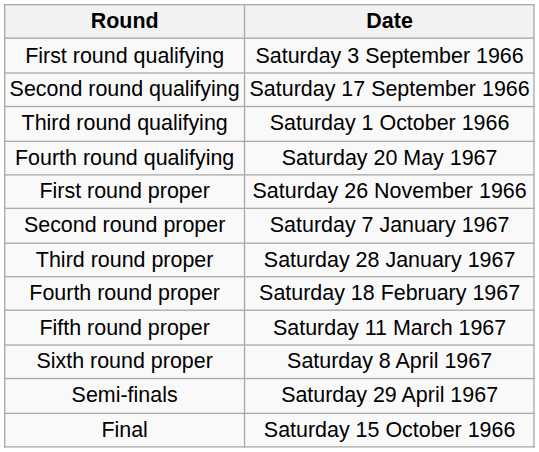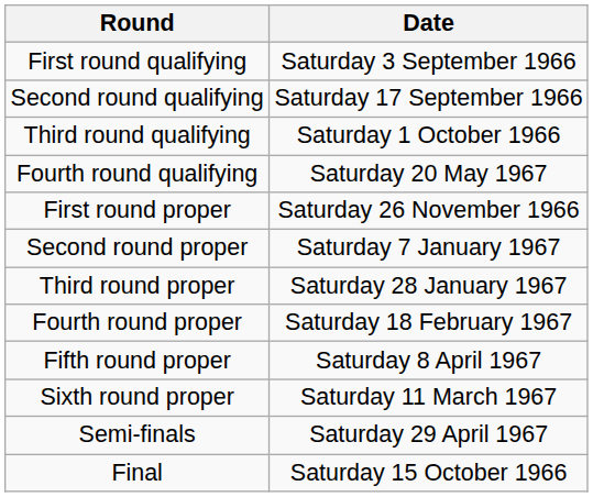Fifth round proper | Date: Saturday 11 March 1967 -> Saturday 8 April 1967
Sixth round proper | Date: Saturday 8 April 1967 -> Saturday 11 March 1967
